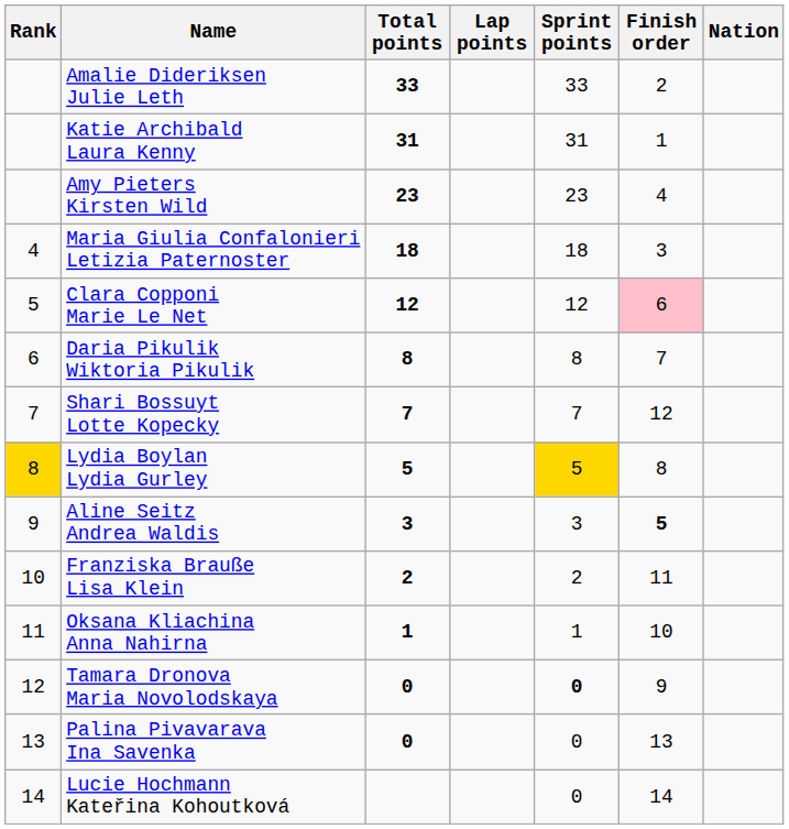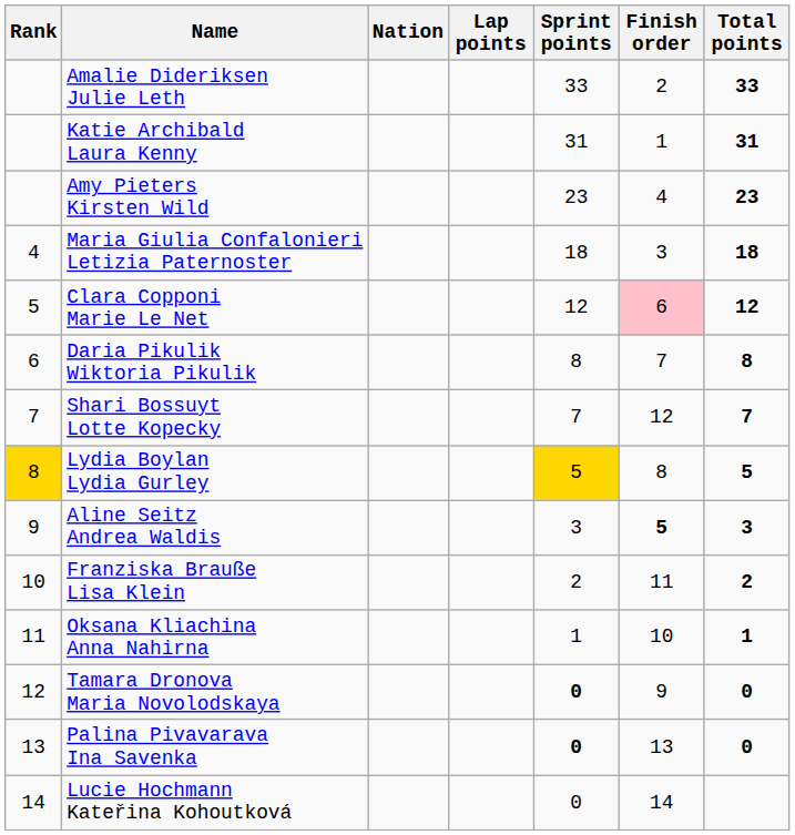columns swapped: Nation <-> Total points
Palina Pivavarava Ina Savenka | Sprint points: normal -> bold
